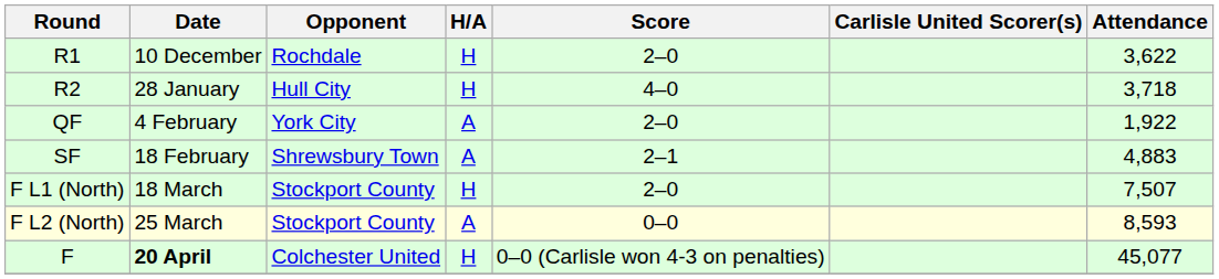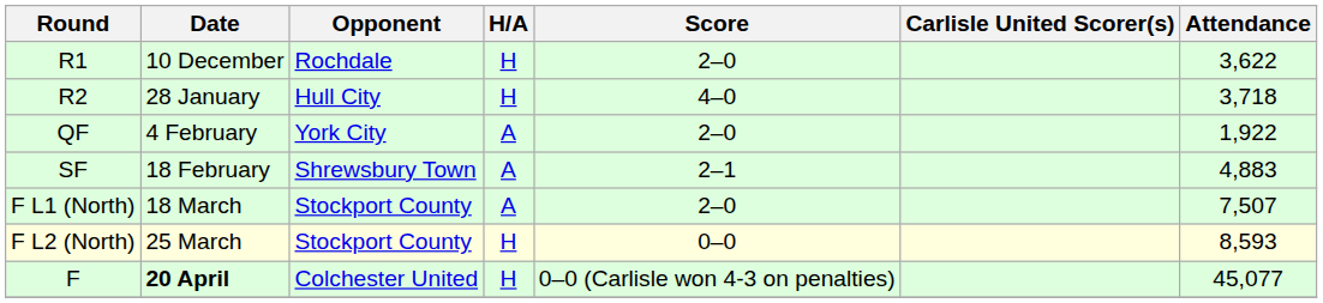F L1 (North) | H/A: H -> A
F L2 (North) | H/A: A -> H
